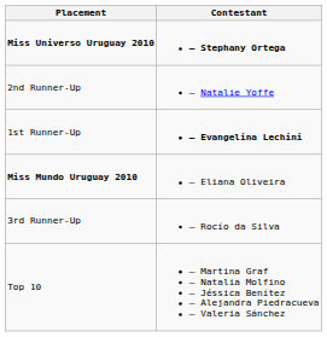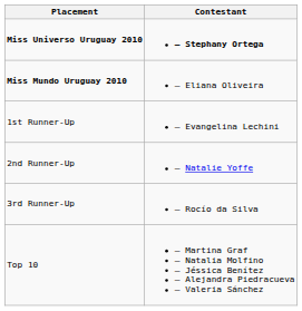rows swapped: Miss Mundo Uruguay 2010 <-> 2nd Runner-Up
1st Runner-Up | Contestant: bold -> normal
